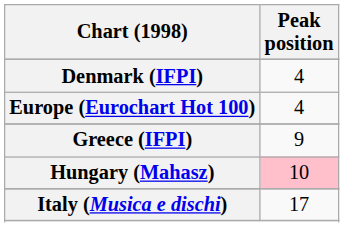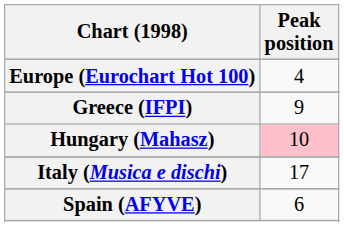- row: Denmark (IFPI) | 4
+ row: Spain (AFYVE) | 6
